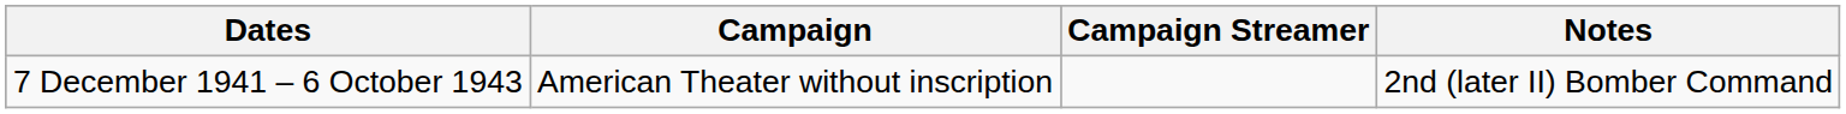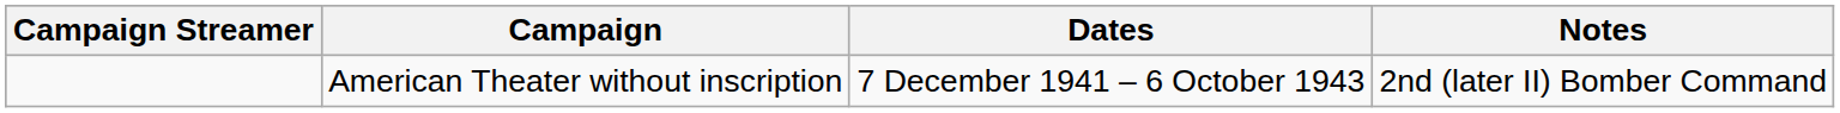columns swapped: Campaign Streamer <-> Dates
